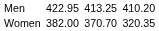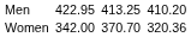Women | column 3: 382.00 -> 342.00
Women | column 7: 320.35 -> 320.36
